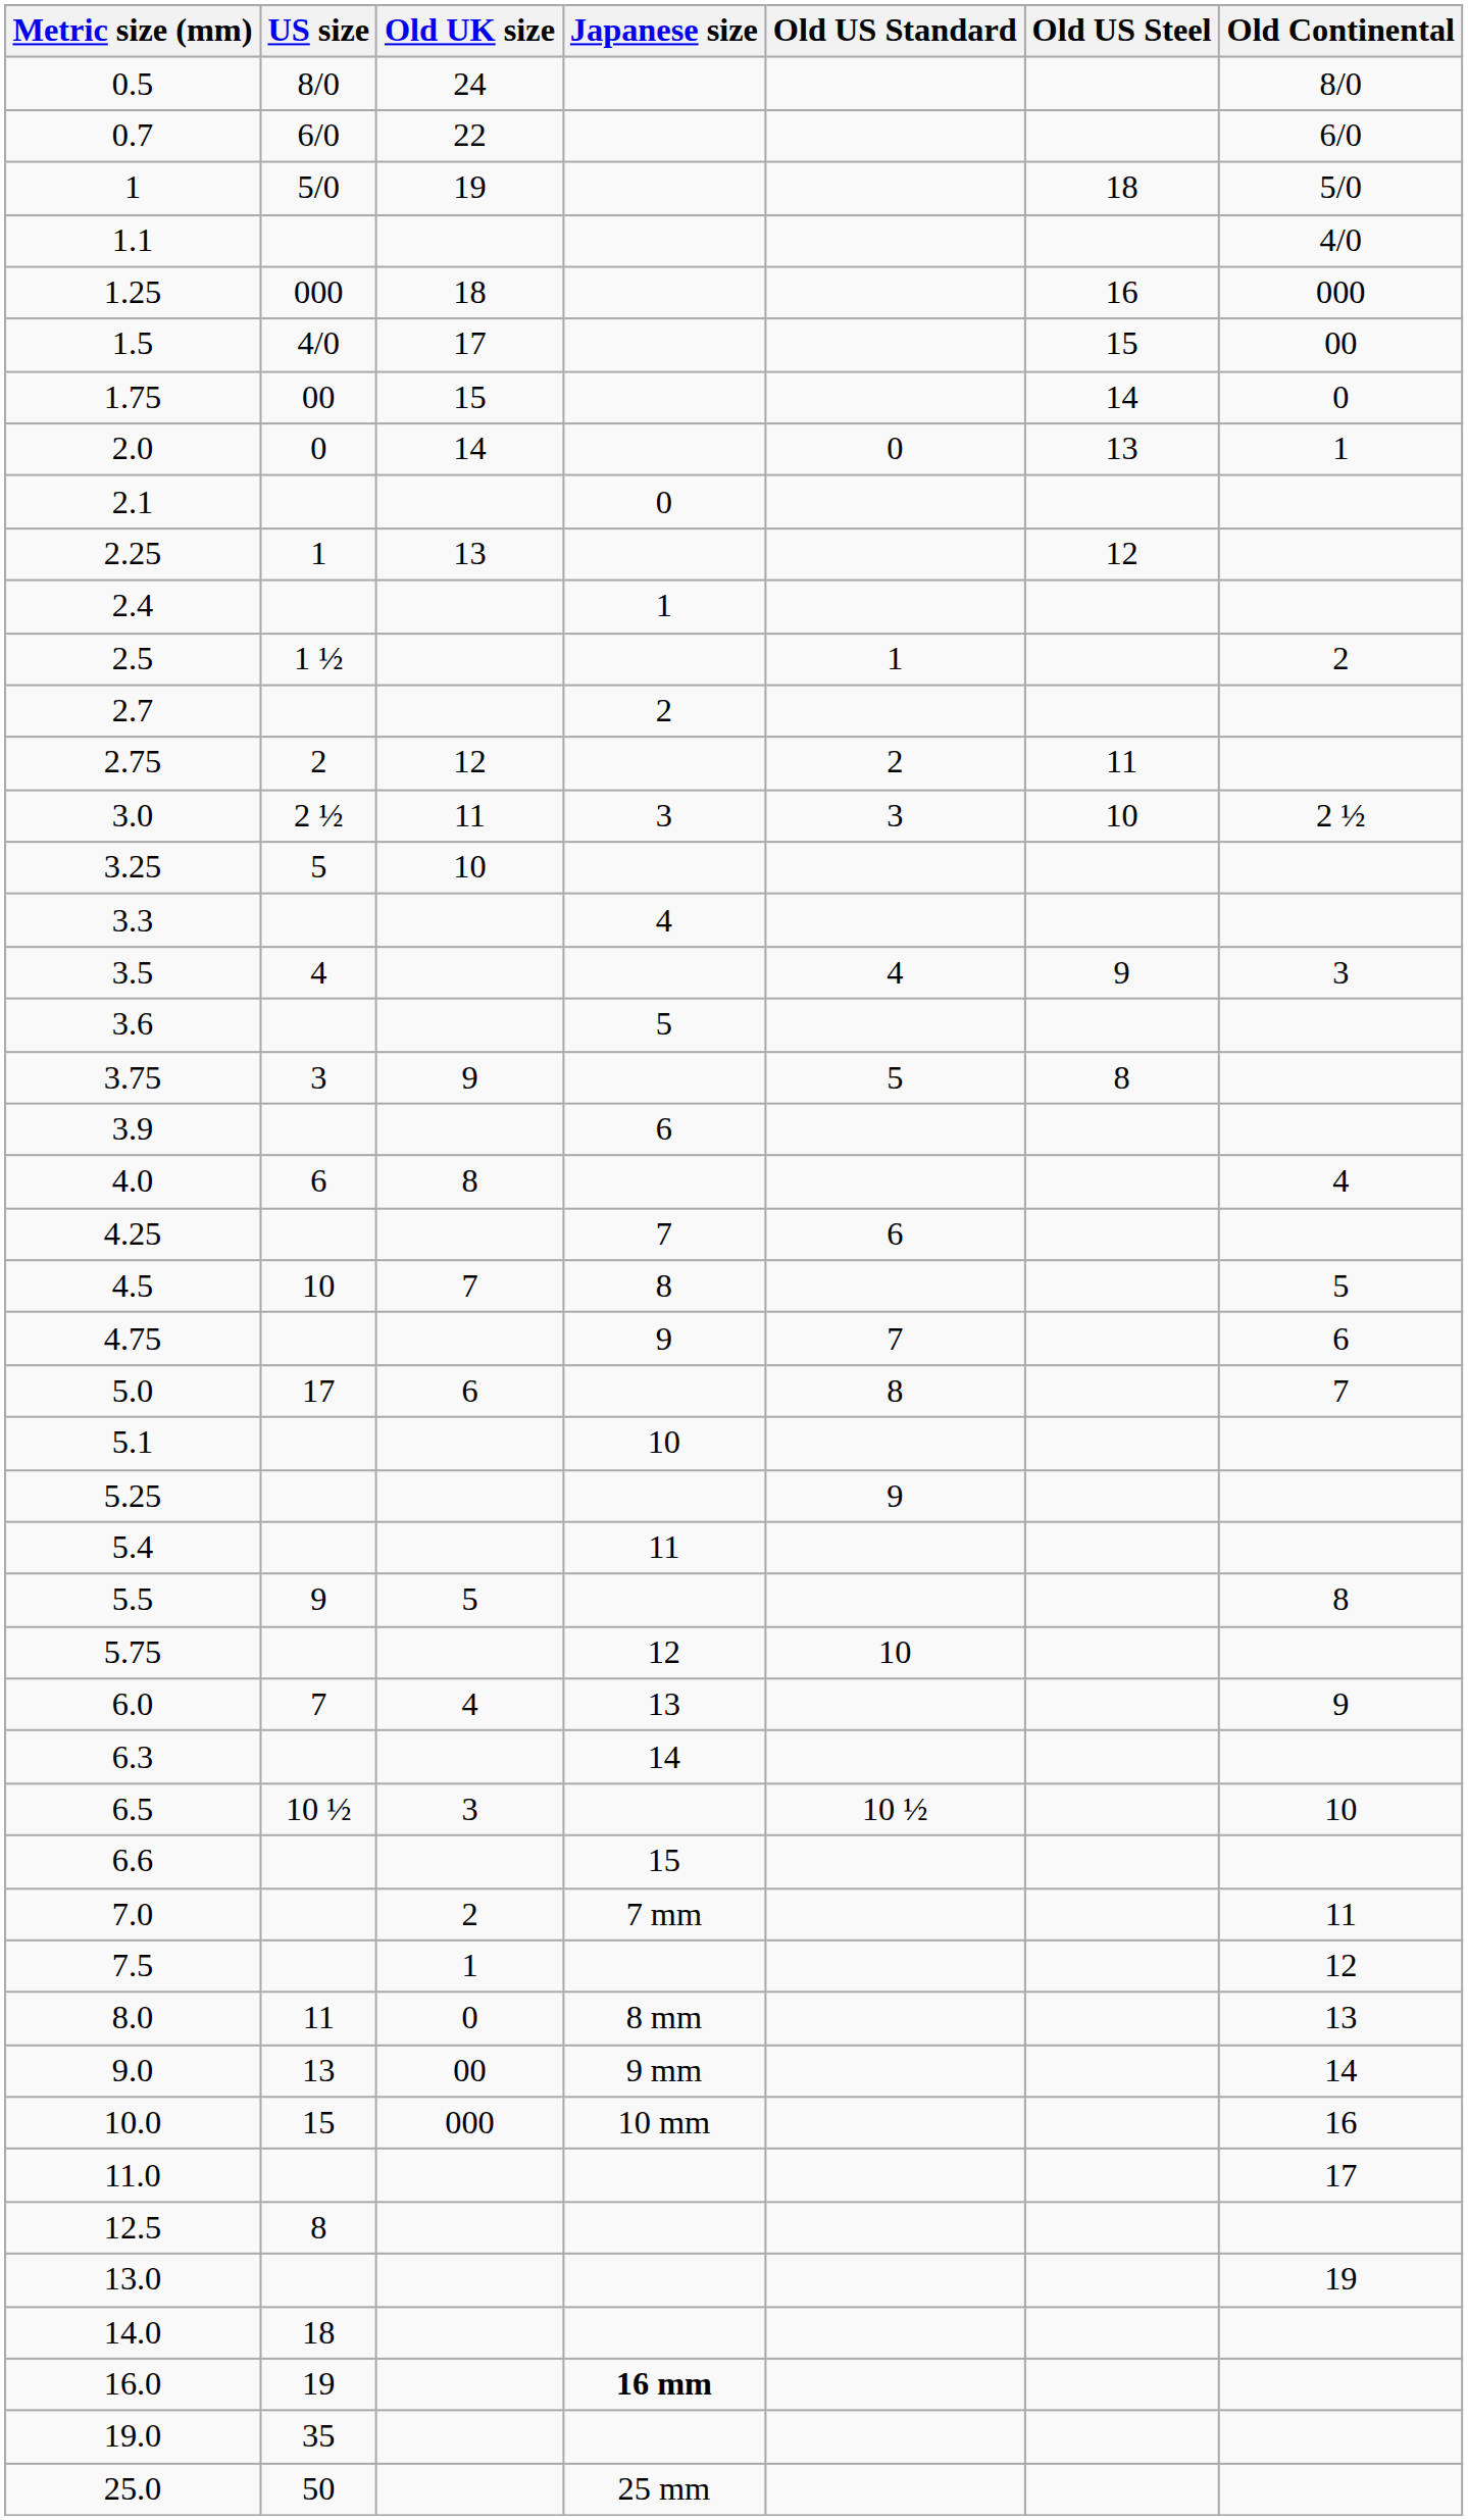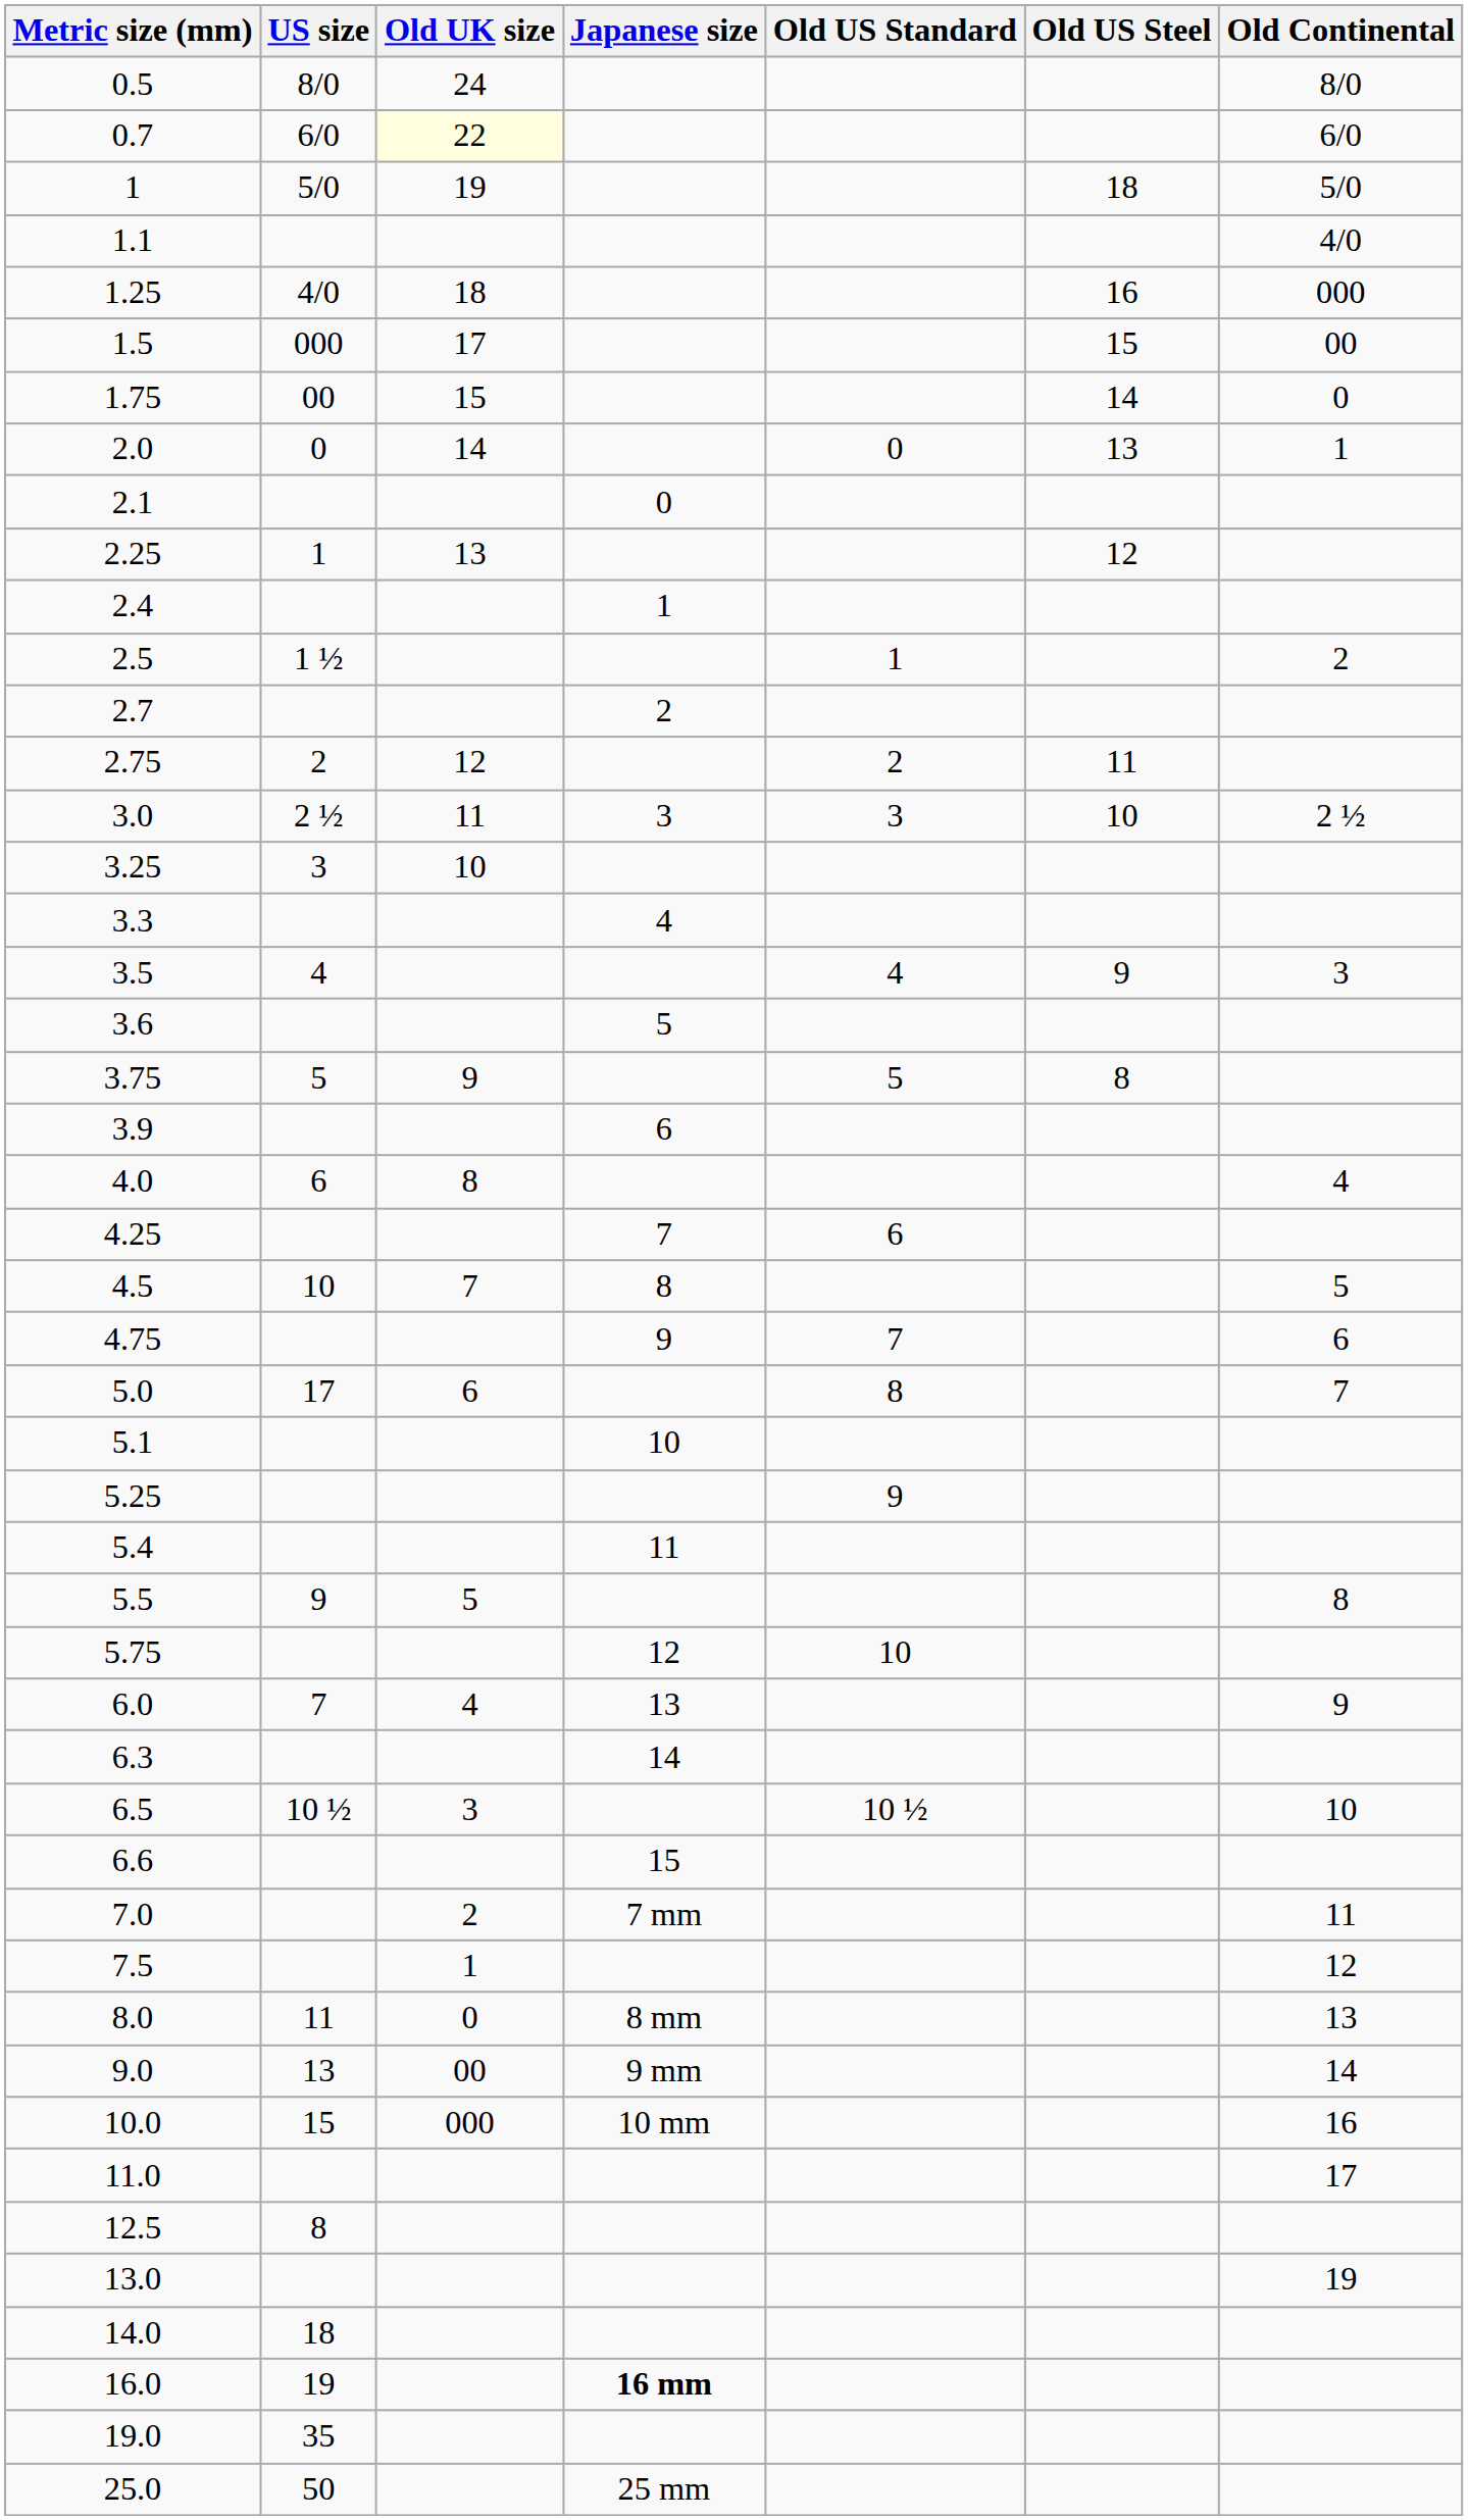0.7 | Old UK size: no background -> lightyellow background
1.25 | US size: 000 -> 4/0
1.5 | US size: 4/0 -> 000
3.25 | US size: 5 -> 3
3.75 | US size: 3 -> 5
